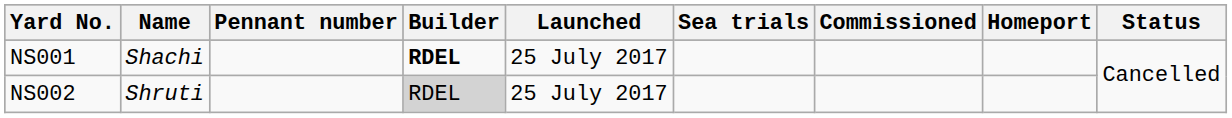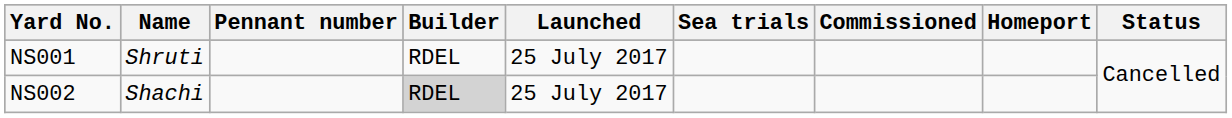NS001 | Name: Shachi -> Shruti
NS001 | Builder: bold -> normal
NS002 | Name: Shruti -> Shachi
